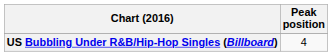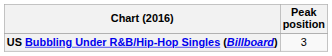US Bubbling Under R&B/Hip-Hop Singles (Billboard) | Peak position: 4 -> 3
